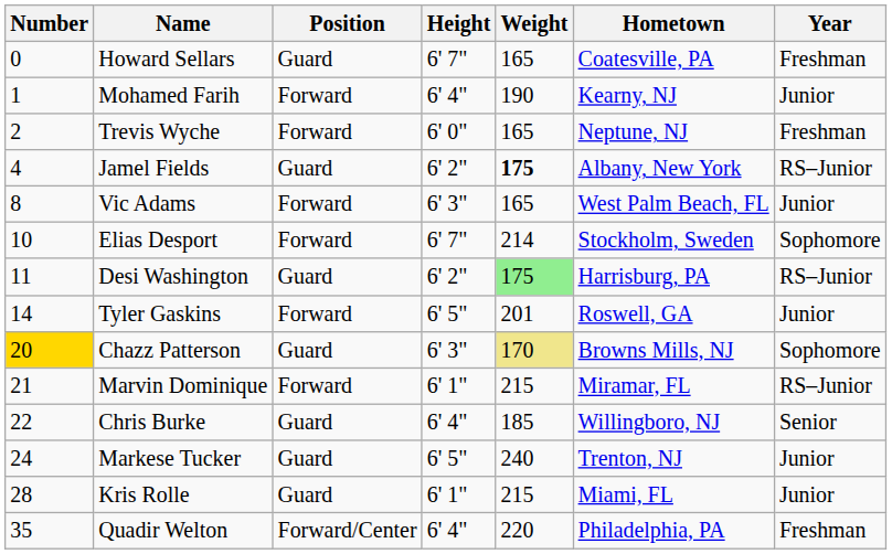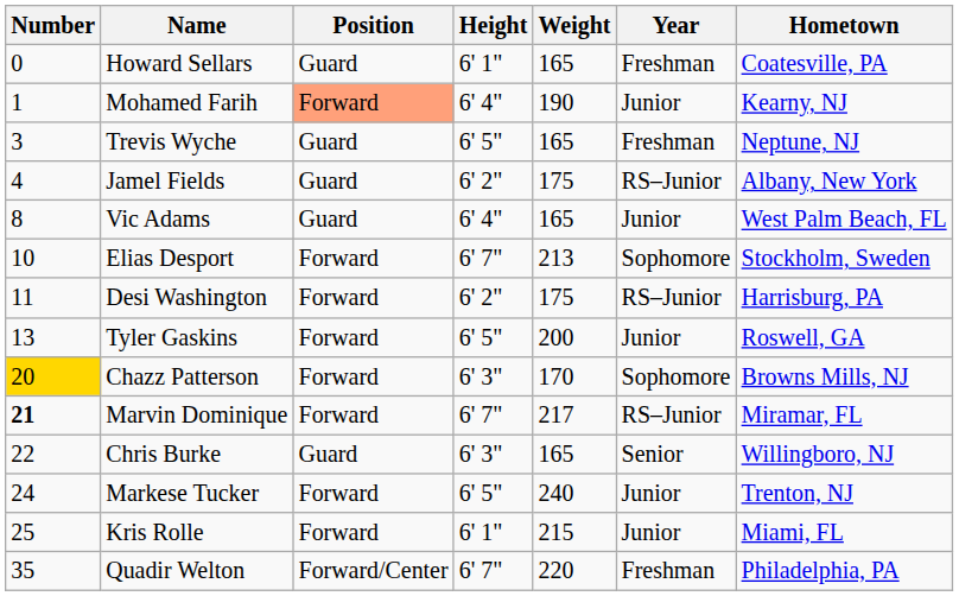columns swapped: Year <-> Hometown
Howard Sellars | Height: 6' 7" -> 6' 1"
Mohamed Farih | Position: no background -> lightsalmon background
Trevis Wyche | Number: 2 -> 3
Trevis Wyche | Position: Forward -> Guard
Trevis Wyche | Height: 6' 0" -> 6' 5"
Jamel Fields | Weight: bold -> normal
Vic Adams | Position: Forward -> Guard
Vic Adams | Height: 6' 3" -> 6' 4"
Elias Desport | Weight: 214 -> 213
Desi Washington | Position: Guard -> Forward
Desi Washington | Weight: lightgreen background -> no background
Tyler Gaskins | Number: 14 -> 13
Tyler Gaskins | Weight: 201 -> 200
Chazz Patterson | Position: Guard -> Forward
Chazz Patterson | Weight: khaki background -> no background
Marvin Dominique | Number: normal -> bold
Marvin Dominique | Height: 6' 1" -> 6' 7"
Marvin Dominique | Weight: 215 -> 217
Chris Burke | Height: 6' 4" -> 6' 3"
Chris Burke | Weight: 185 -> 165
Markese Tucker | Position: Guard -> Forward
Kris Rolle | Number: 28 -> 25
Kris Rolle | Position: Guard -> Forward
Quadir Welton | Height: 6' 4" -> 6' 7"
